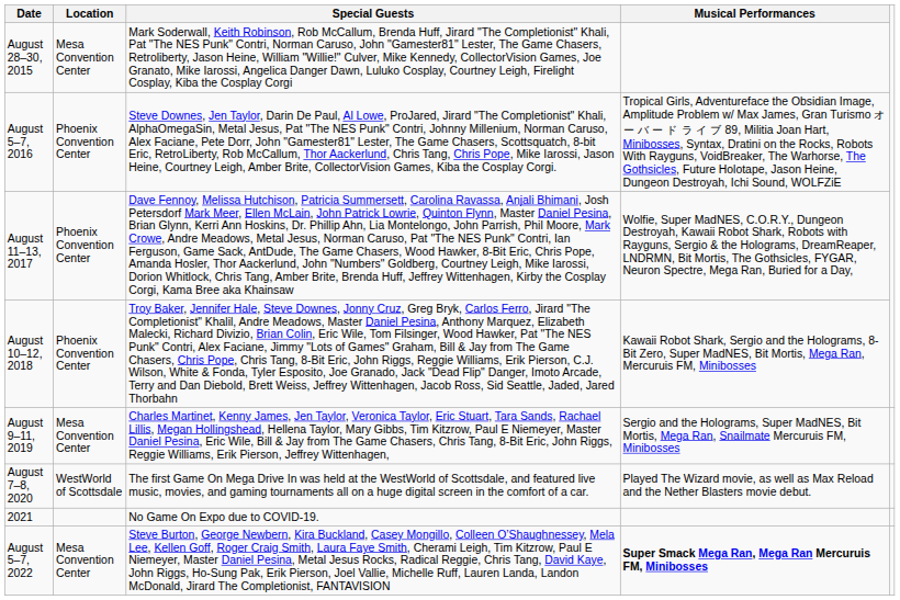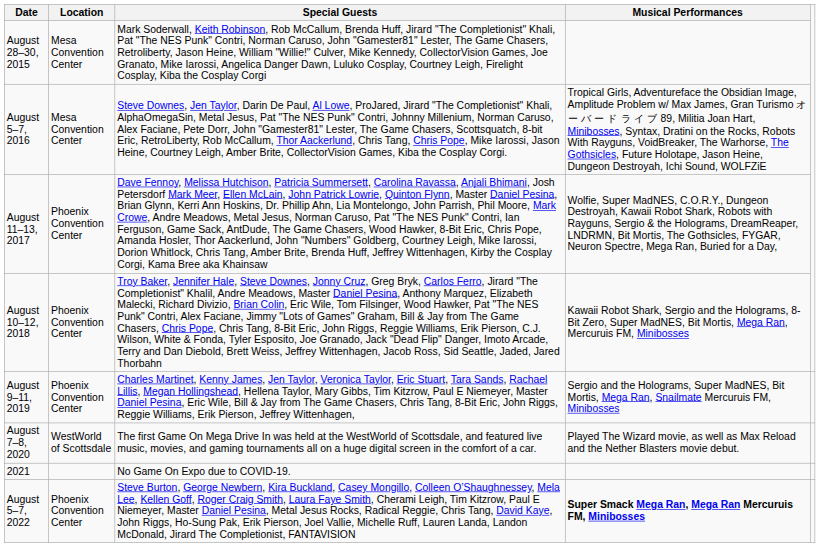August 5–7, 2016 | Location: Phoenix Convention Center -> Mesa Convention Center
August 9–11, 2019 | Location: Mesa Convention Center -> Phoenix Convention Center
August 5–7, 2022 | Location: Mesa Convention Center -> Phoenix Convention Center
